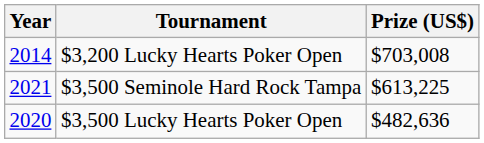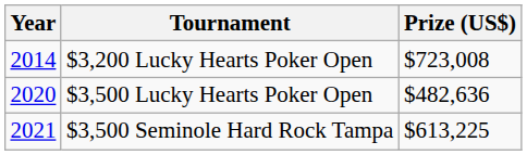$3,200 Lucky Hearts Poker Open | Prize (US$): $703,008 -> $723,008
rows swapped: $3,500 Lucky Hearts Poker Open <-> $3,500 Seminole Hard Rock Tampa
